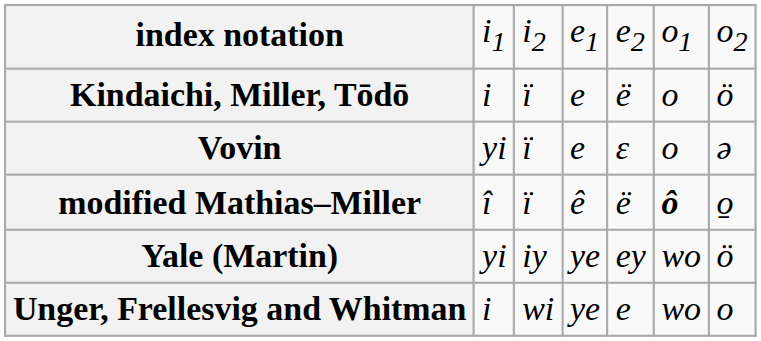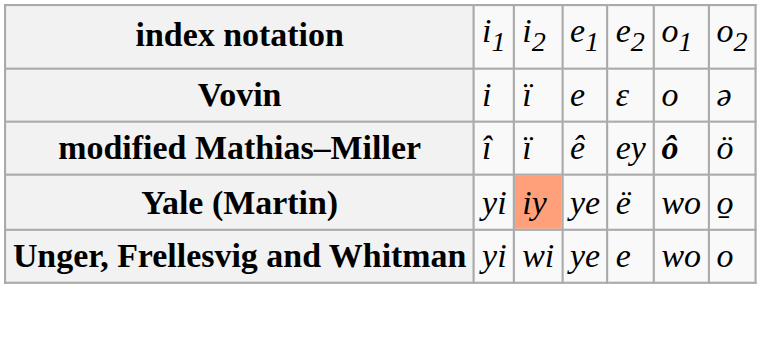- row: Kindaichi, Miller, Tōdō | i | ï | e | ë | o | ö
Vovin | column 2: yi -> i
modified Mathias–Miller | column 5: ë -> ey
modified Mathias–Miller | column 7: o̠ -> ö
Yale (Martin) | column 3: no background -> lightsalmon background
Yale (Martin) | column 5: ey -> ë
Yale (Martin) | column 7: ö -> o̠
Unger, Frellesvig and Whitman | column 2: i -> yi
